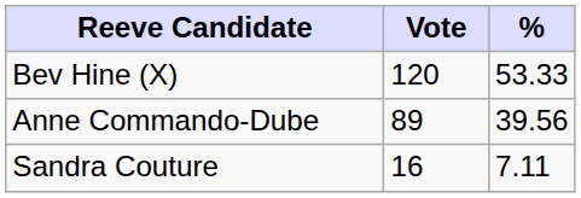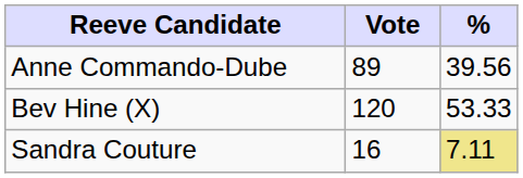rows swapped: Bev Hine (X) <-> Anne Commando-Dube
Sandra Couture | %: no background -> khaki background
